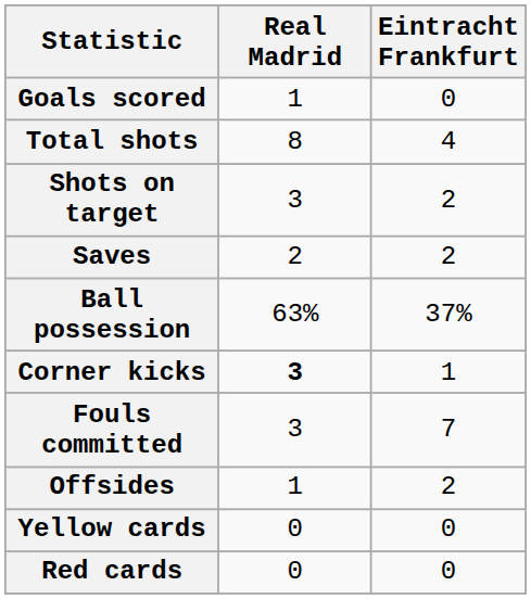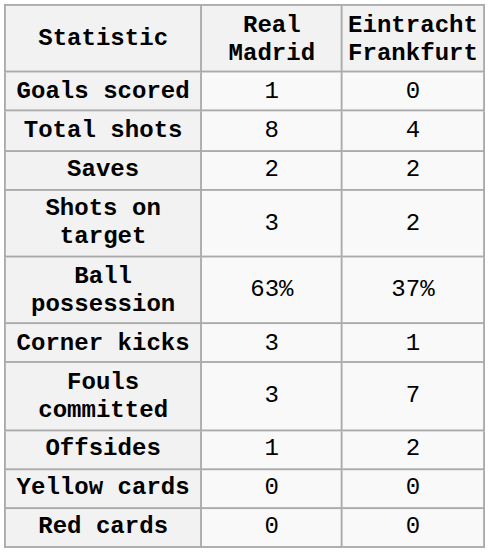rows swapped: Shots on target <-> Saves
Corner kicks | Real Madrid: bold -> normal
